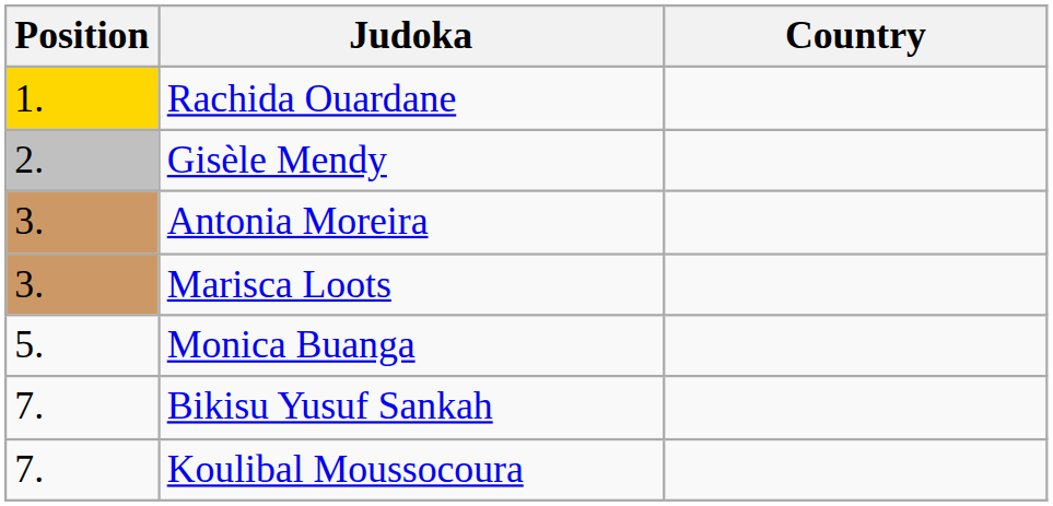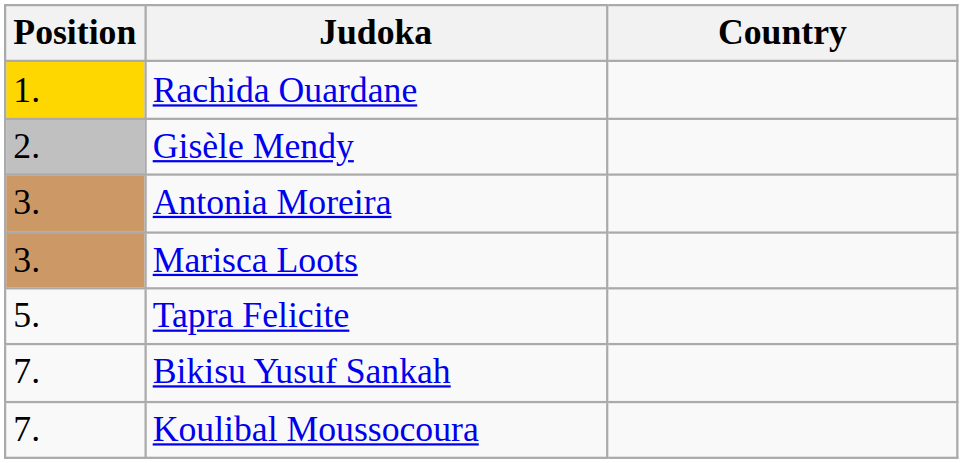+ row: 5. | Tapra Felicite
- row: 5. | Monica Buanga
